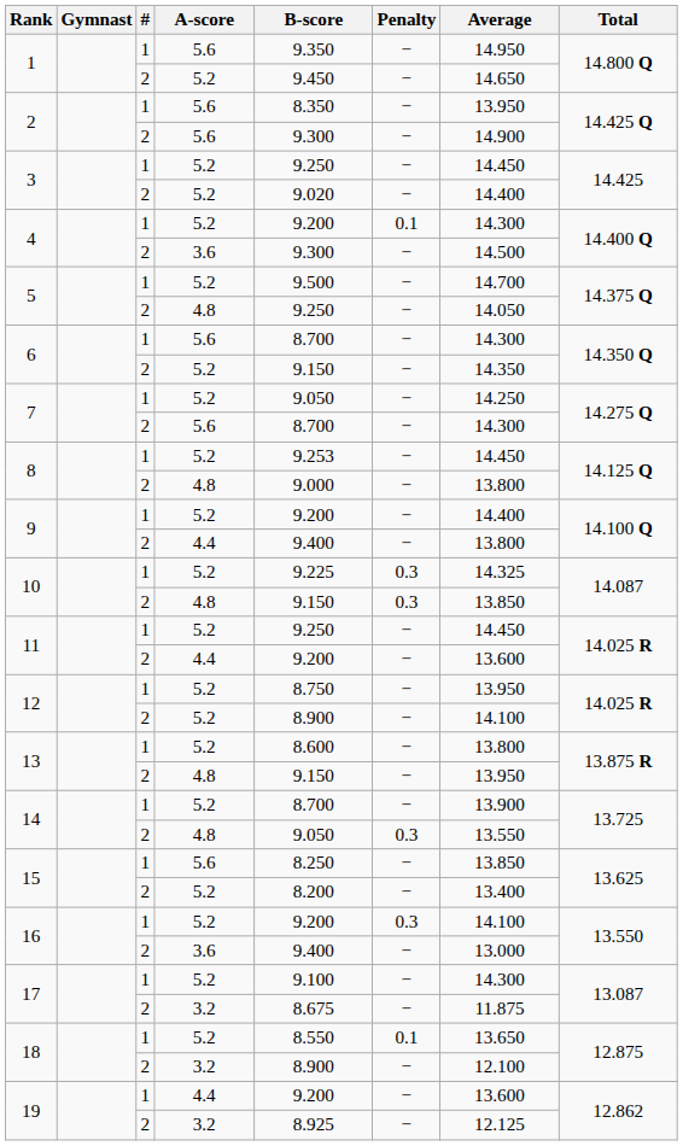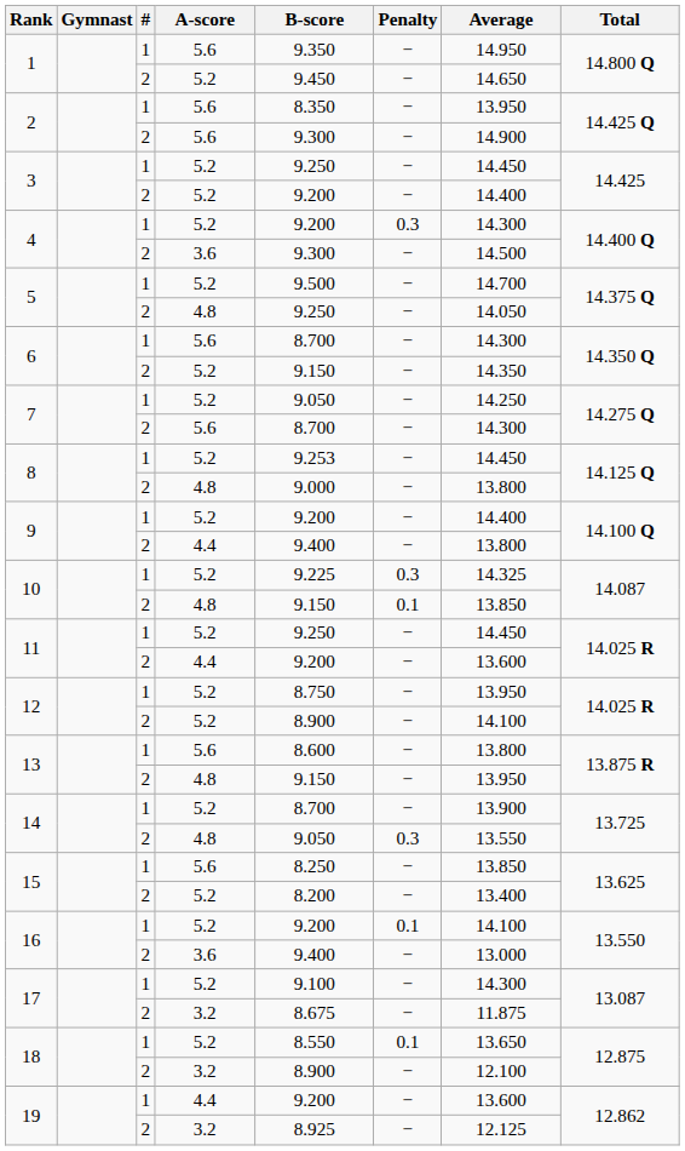3 / 2 | B-score: 9.020 -> 9.200
4 / 1 | Penalty: 0.1 -> 0.3
10 / 2 | Penalty: 0.3 -> 0.1
13 / 1 | A-score: 5.2 -> 5.6
16 / 1 | Penalty: 0.3 -> 0.1
